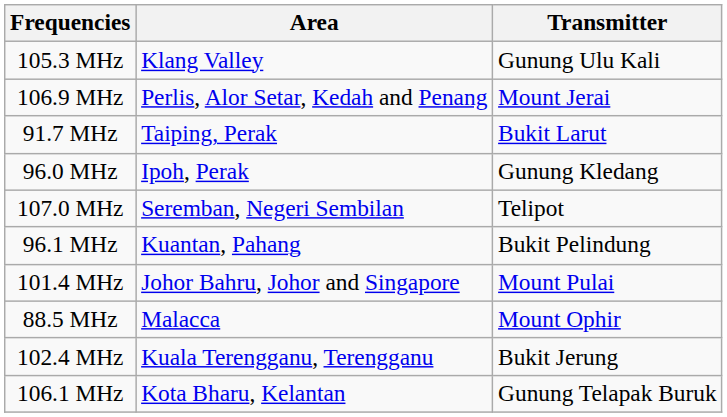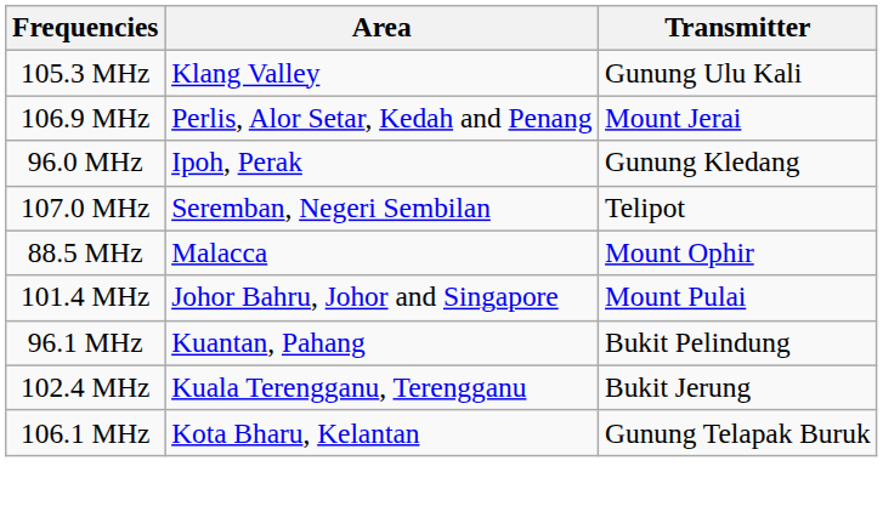- row: 91.7 MHz | Taiping, Perak | Bukit Larut
rows swapped: 88.5 MHz <-> 96.1 MHz
